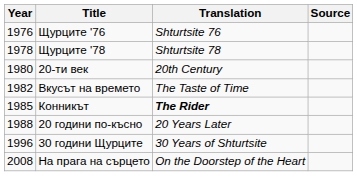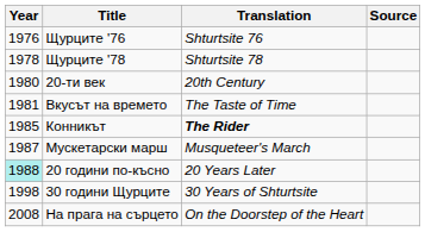Вкусът на времето | Year: 1982 -> 1981
+ row: 1987 | Мускетарски марш | Musqueteer's March
20 години по-късно | Year: no background -> paleturquoise background
30 години Щурците | Year: 1996 -> 1998
